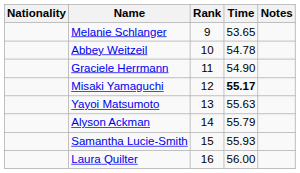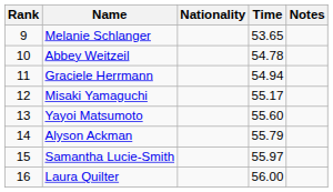columns swapped: Rank <-> Nationality
Graciele Herrmann | Time: 54.90 -> 54.94
Misaki Yamaguchi | Time: bold -> normal
Yayoi Matsumoto | Time: 55.63 -> 55.60
Samantha Lucie-Smith | Time: 55.93 -> 55.97
